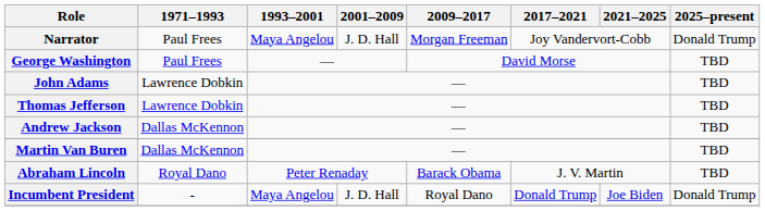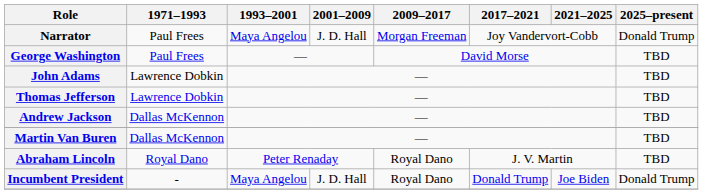Abraham Lincoln | 2009–2017: Barack Obama -> Royal Dano
